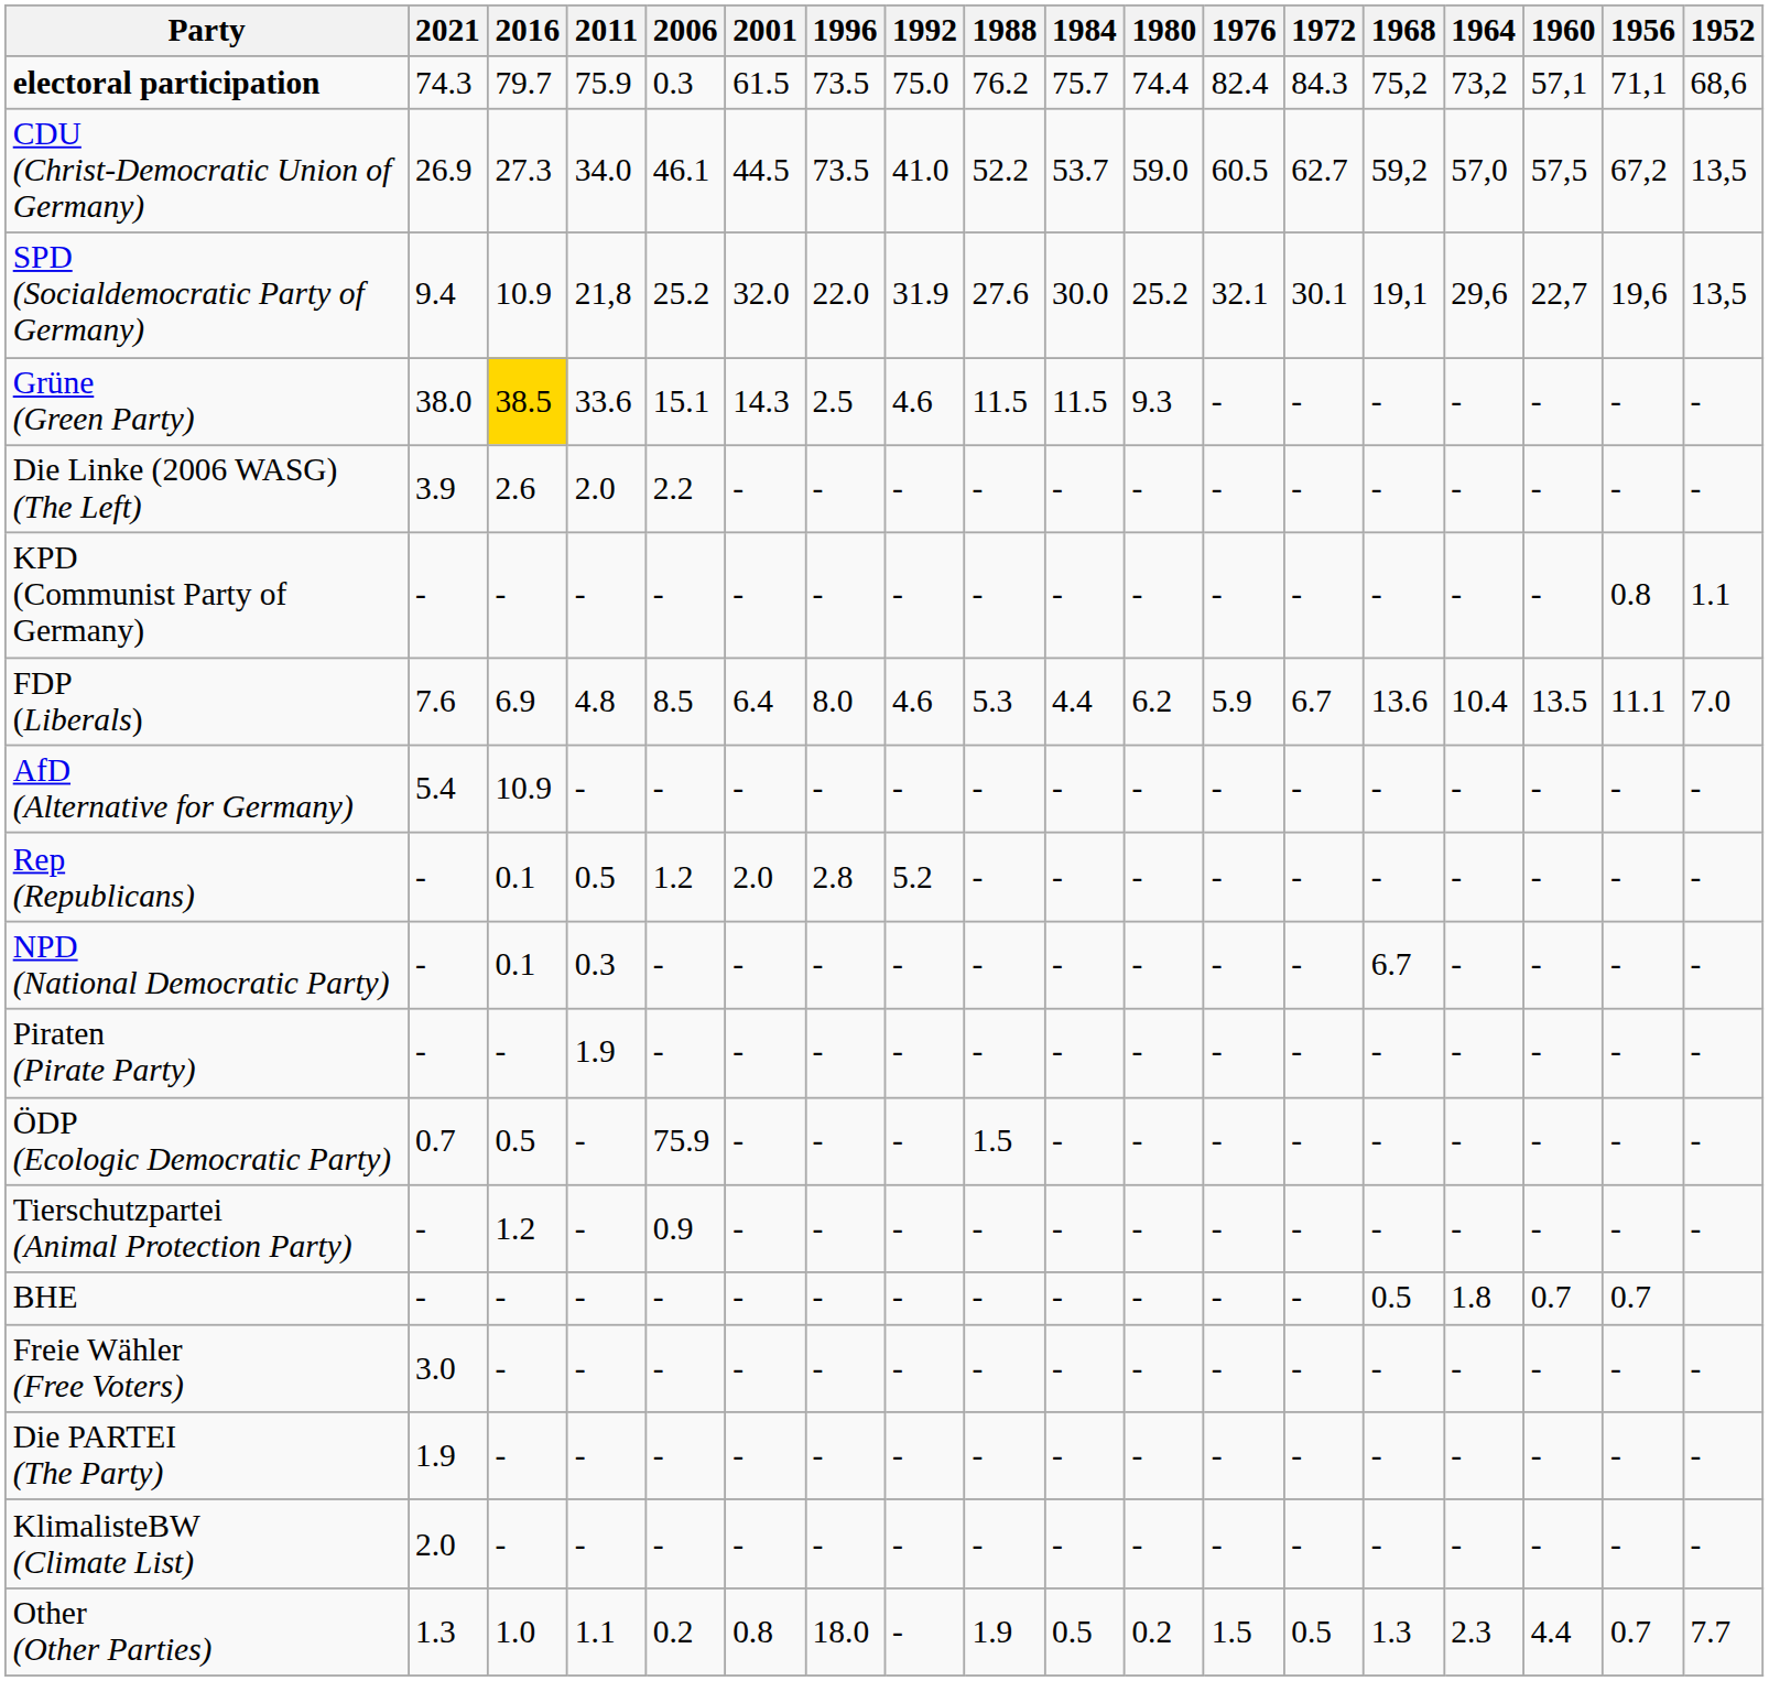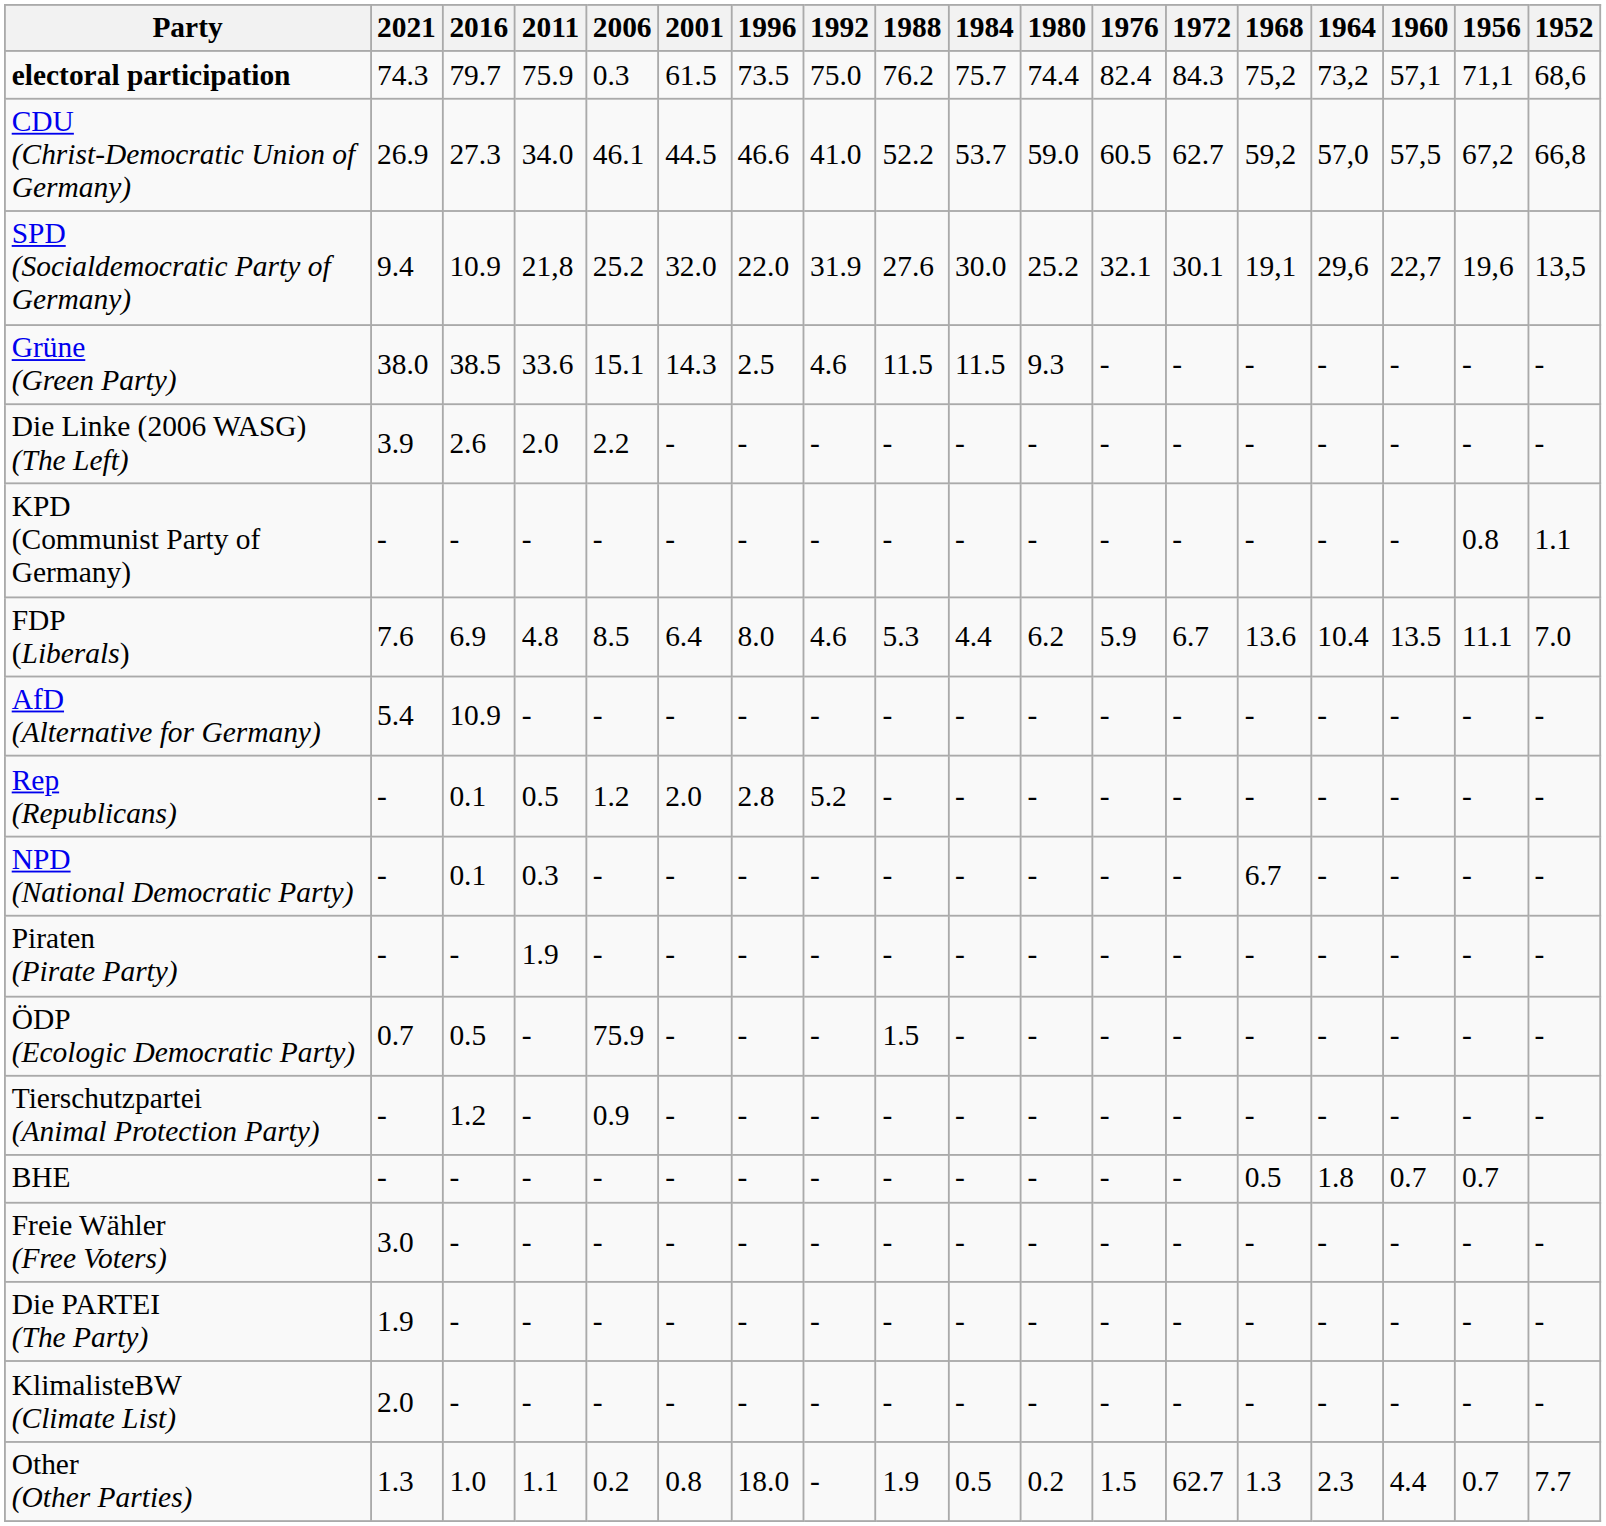CDU (Christ-Democratic Union of Germany) | 1996: 73.5 -> 46.6
CDU (Christ-Democratic Union of Germany) | 1952: 13,5 -> 66,8
Grüne (Green Party) | 2016: gold background -> no background
Other (Other Parties) | 1972: 0.5 -> 62.7
